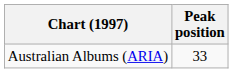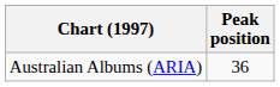Australian Albums (ARIA) | Peak position: 33 -> 36
